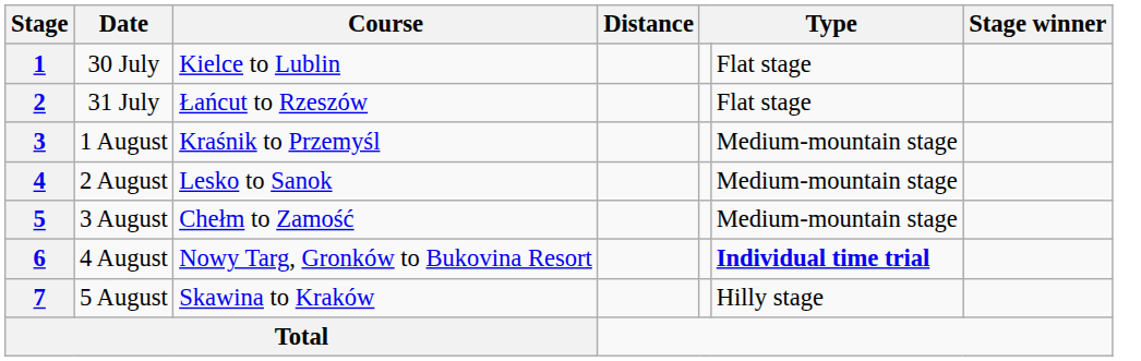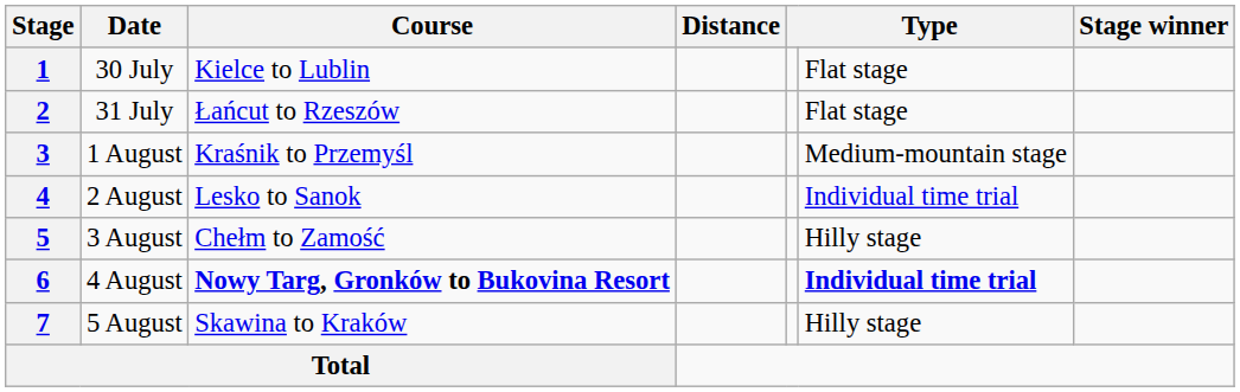4 | column 6: Medium-mountain stage -> Individual time trial
5 | column 6: Medium-mountain stage -> Hilly stage
6 | Course: normal -> bold
